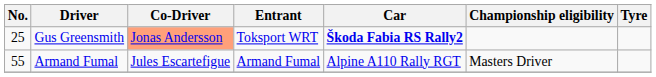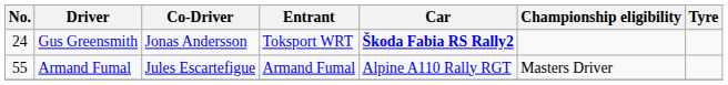Gus Greensmith | No.: 25 -> 24
Gus Greensmith | Co-Driver: lightsalmon background -> no background
